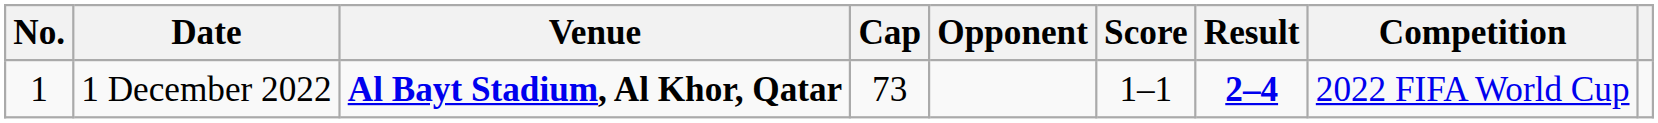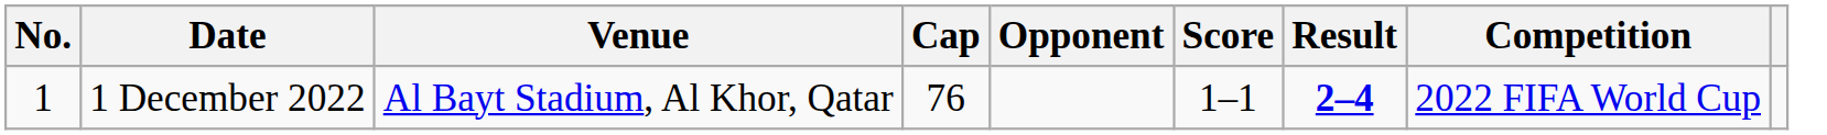1 December 2022 | Venue: bold -> normal
1 December 2022 | Cap: 73 -> 76
